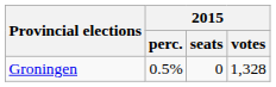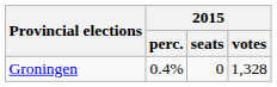Groningen | 2015 / perc.: 0.5% -> 0.4%
